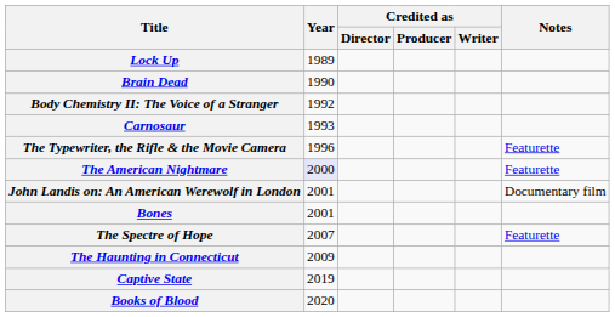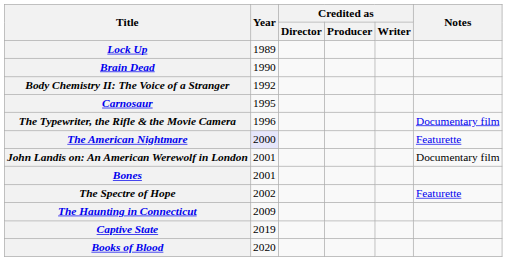Carnosaur | Year: 1993 -> 1995
The Typewriter, the Rifle & the Movie Camera | Notes: Featurette -> Documentary film
The Spectre of Hope | Year: 2007 -> 2002
